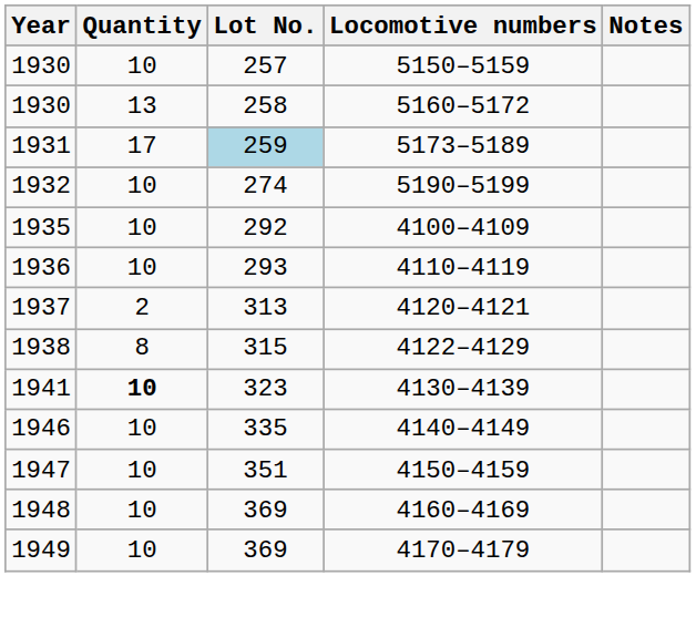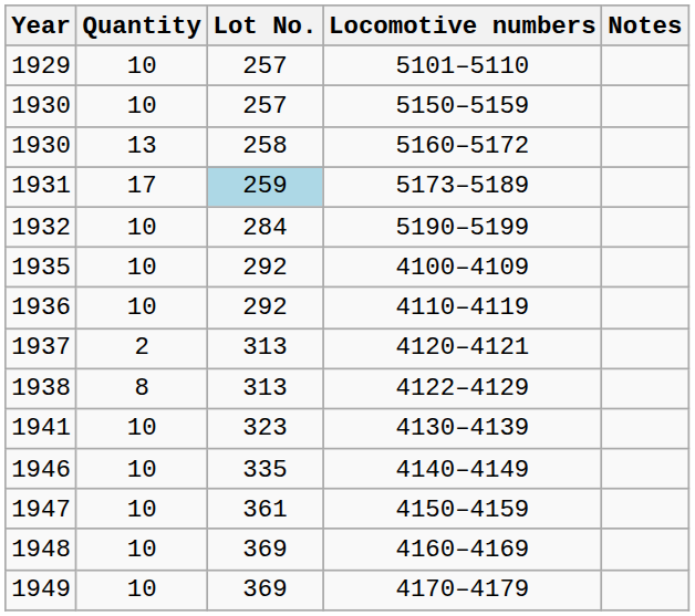+ row: 1929 | 10 | 257 | 5101–5110
5190–5199 | Lot No.: 274 -> 284
4110–4119 | Lot No.: 293 -> 292
4122–4129 | Lot No.: 315 -> 313
4130–4139 | Quantity: bold -> normal
4150–4159 | Lot No.: 351 -> 361
